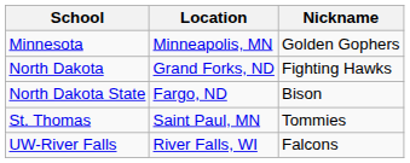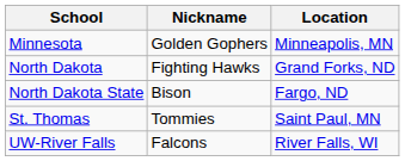columns swapped: Nickname <-> Location
